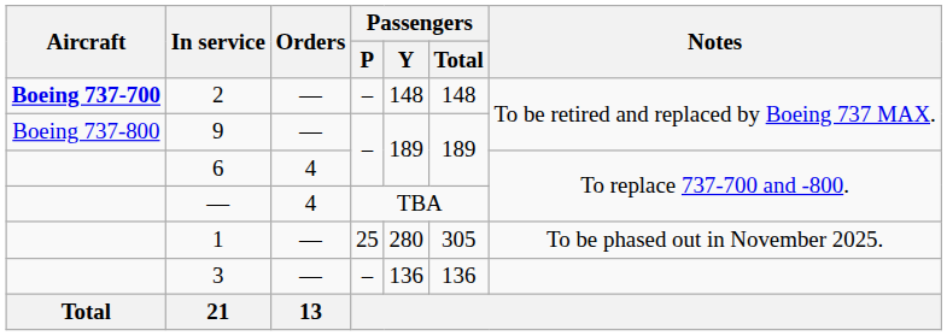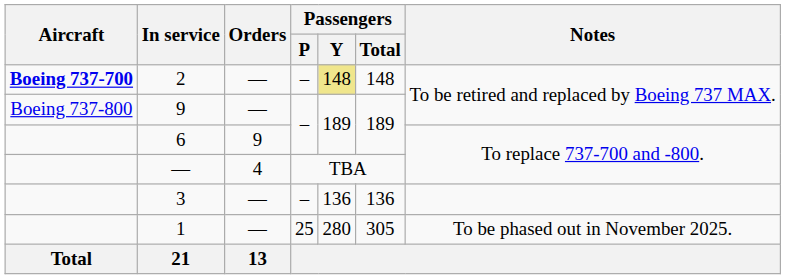2 | Passengers / Y: no background -> khaki background
6 | Orders: 4 -> 9
rows swapped: 1 <-> 3
